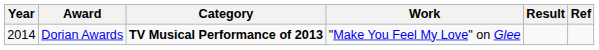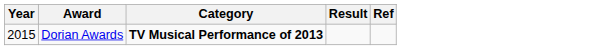- column: Work | "Make You Feel My Love" on Glee
Dorian Awards | Year: 2014 -> 2015
